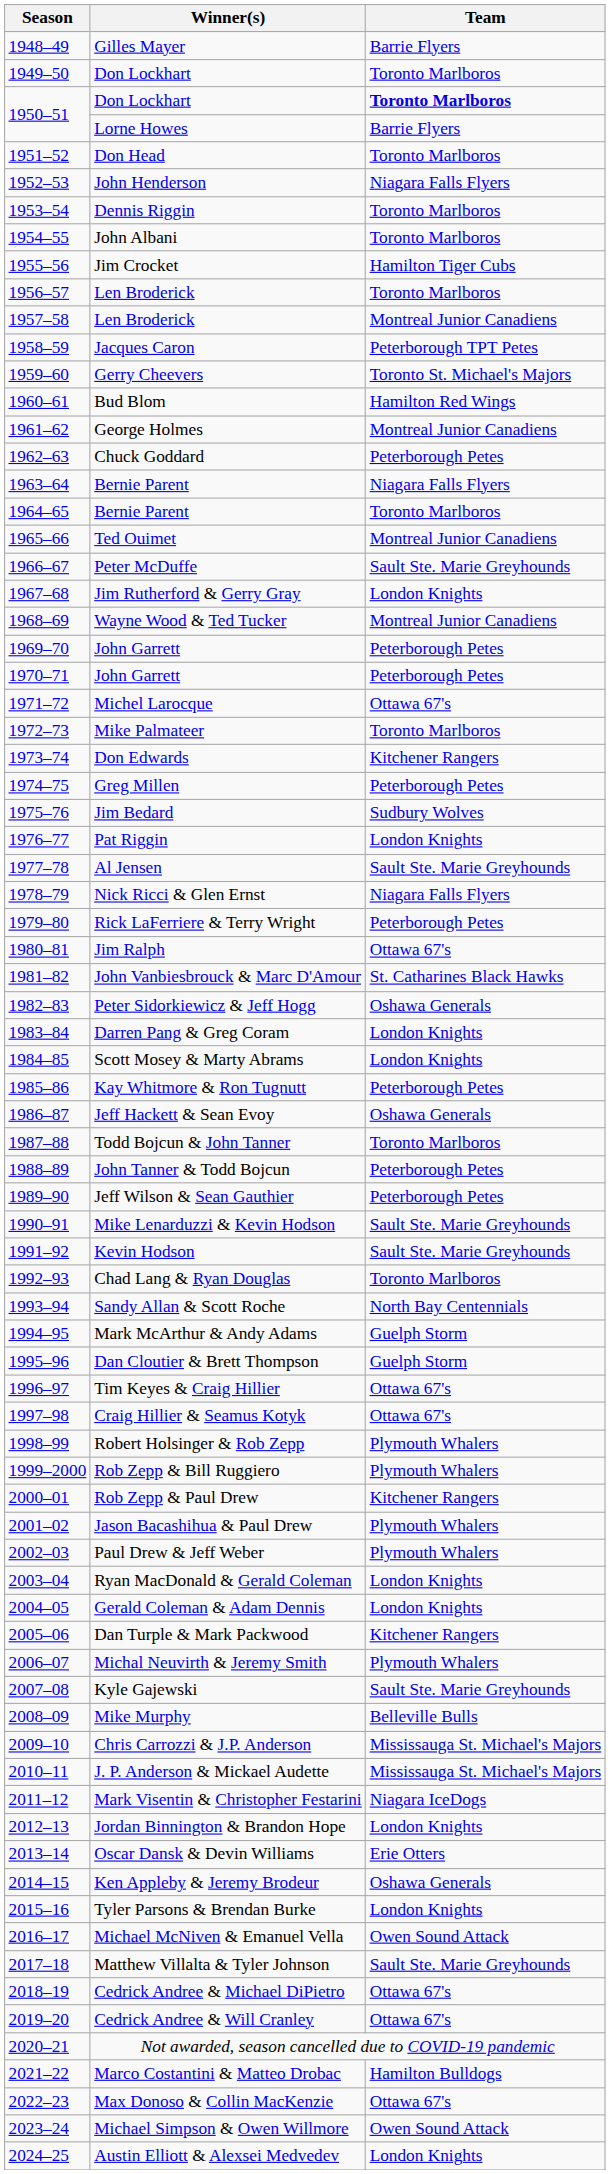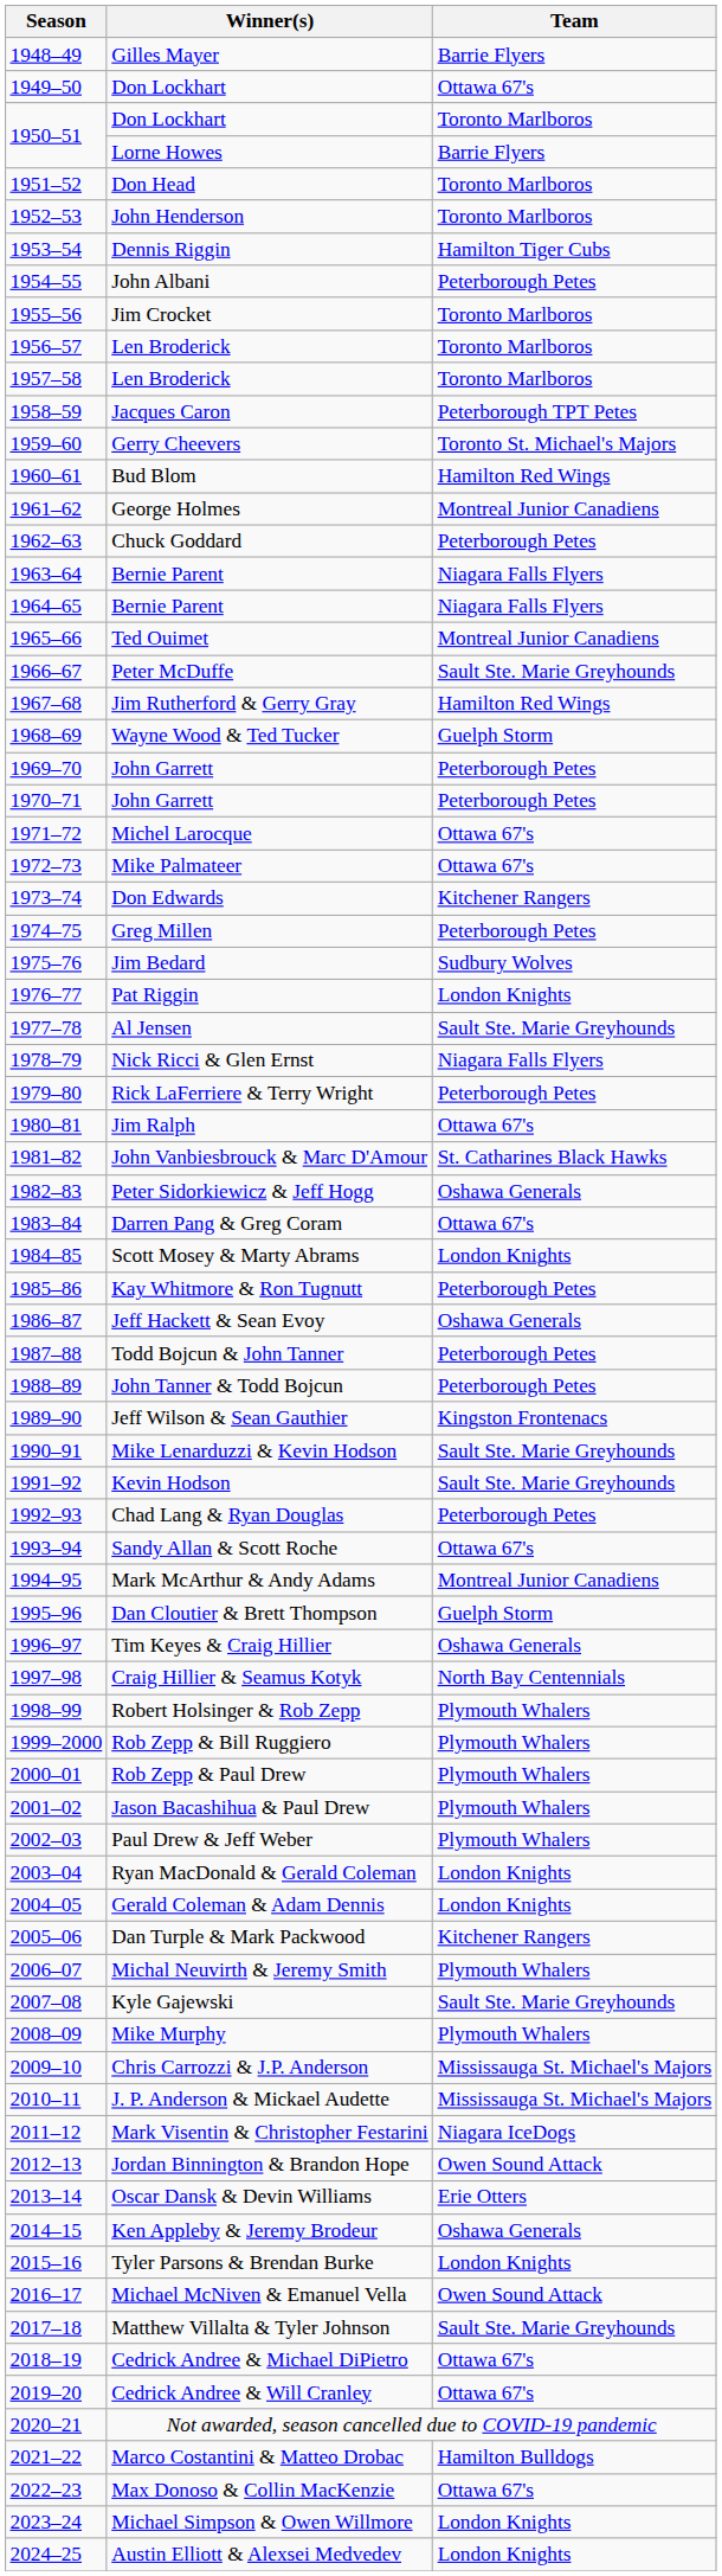1949–50 / Don Lockhart | Team: Toronto Marlboros -> Ottawa 67's
1950–51 / Don Lockhart | Team: bold -> normal
John Henderson | Team: Niagara Falls Flyers -> Toronto Marlboros
Dennis Riggin | Team: Toronto Marlboros -> Hamilton Tiger Cubs
John Albani | Team: Toronto Marlboros -> Peterborough Petes
Jim Crocket | Team: Hamilton Tiger Cubs -> Toronto Marlboros
1957–58 / Len Broderick | Team: Montreal Junior Canadiens -> Toronto Marlboros
1964–65 / Bernie Parent | Team: Toronto Marlboros -> Niagara Falls Flyers
Jim Rutherford & Gerry Gray | Team: London Knights -> Hamilton Red Wings
Wayne Wood & Ted Tucker | Team: Montreal Junior Canadiens -> Guelph Storm
Mike Palmateer | Team: Toronto Marlboros -> Ottawa 67's
Darren Pang & Greg Coram | Team: London Knights -> Ottawa 67's
Todd Bojcun & John Tanner | Team: Toronto Marlboros -> Peterborough Petes
Jeff Wilson & Sean Gauthier | Team: Peterborough Petes -> Kingston Frontenacs
Chad Lang & Ryan Douglas | Team: Toronto Marlboros -> Peterborough Petes
Sandy Allan & Scott Roche | Team: North Bay Centennials -> Ottawa 67's
Mark McArthur & Andy Adams | Team: Guelph Storm -> Montreal Junior Canadiens
Tim Keyes & Craig Hillier | Team: Ottawa 67's -> Oshawa Generals
Craig Hillier & Seamus Kotyk | Team: Ottawa 67's -> North Bay Centennials
Rob Zepp & Paul Drew | Team: Kitchener Rangers -> Plymouth Whalers
Mike Murphy | Team: Belleville Bulls -> Plymouth Whalers
Jordan Binnington & Brandon Hope | Team: London Knights -> Owen Sound Attack
Michael Simpson & Owen Willmore | Team: Owen Sound Attack -> London Knights
